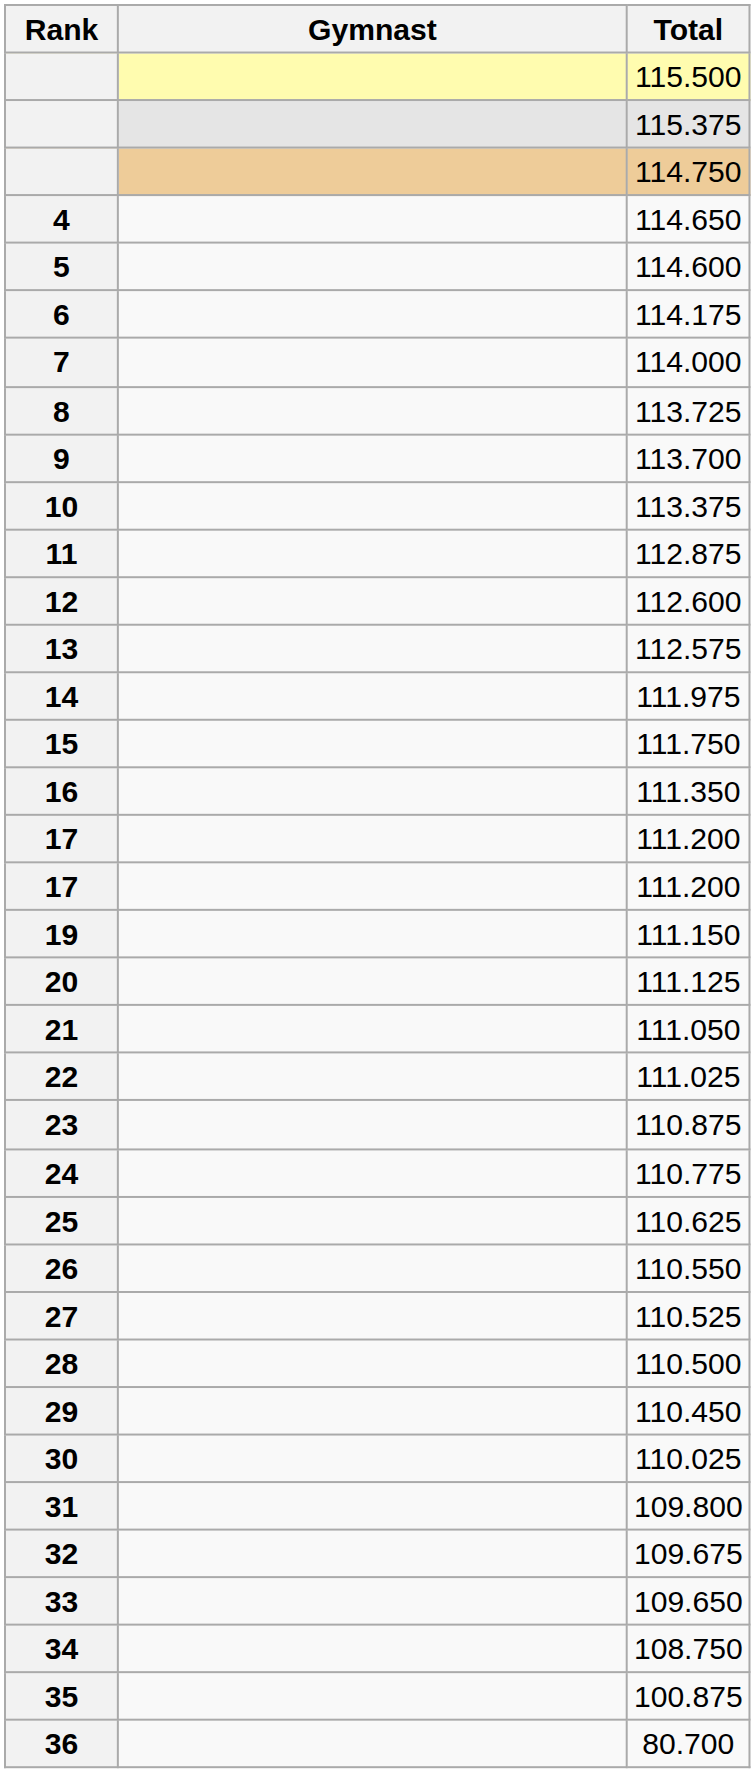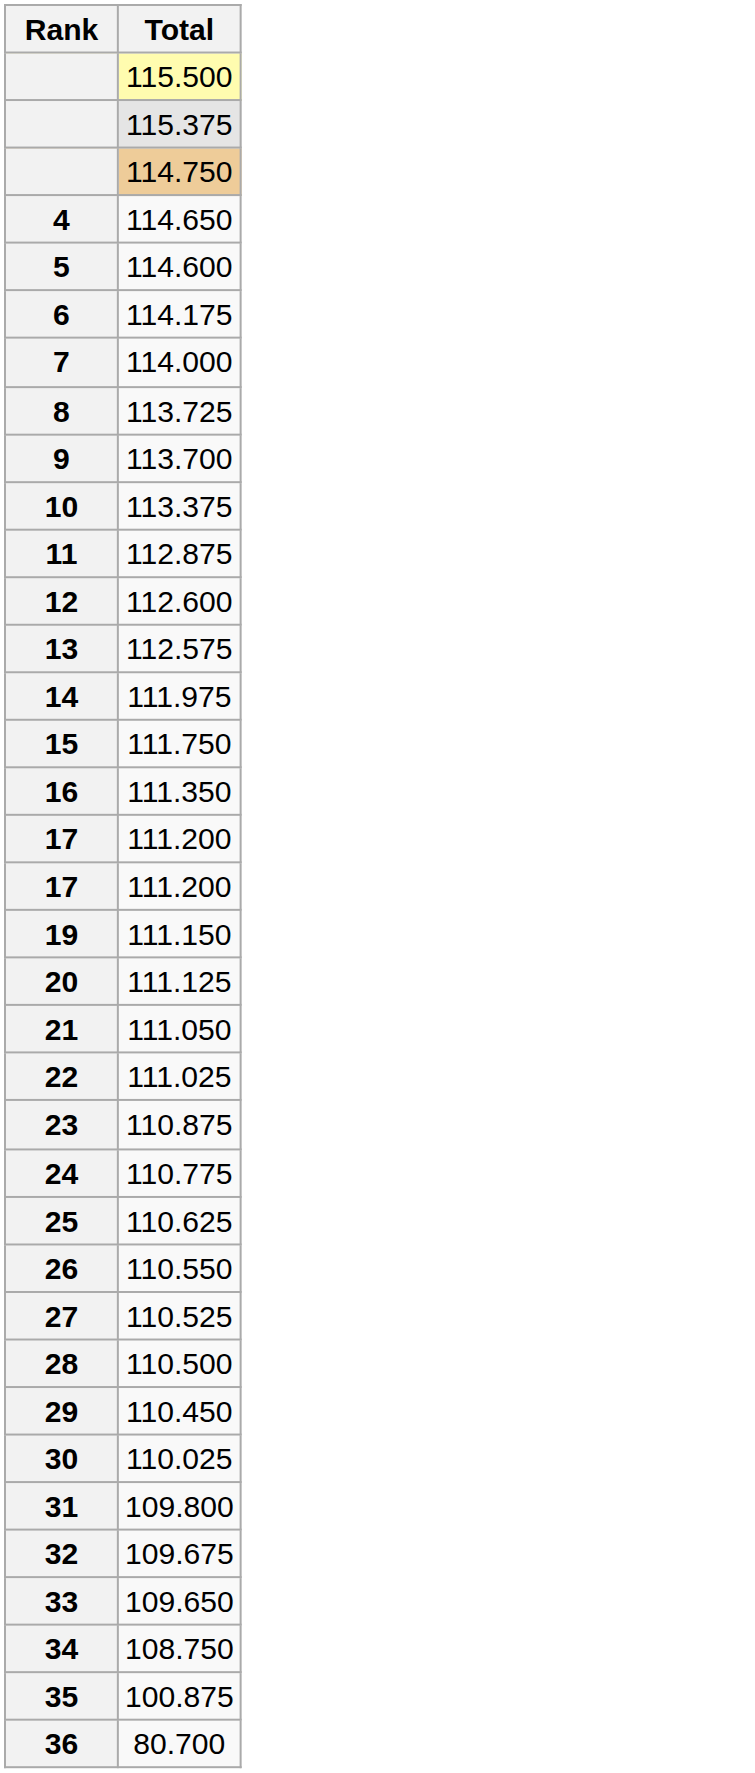- column: Gymnast
